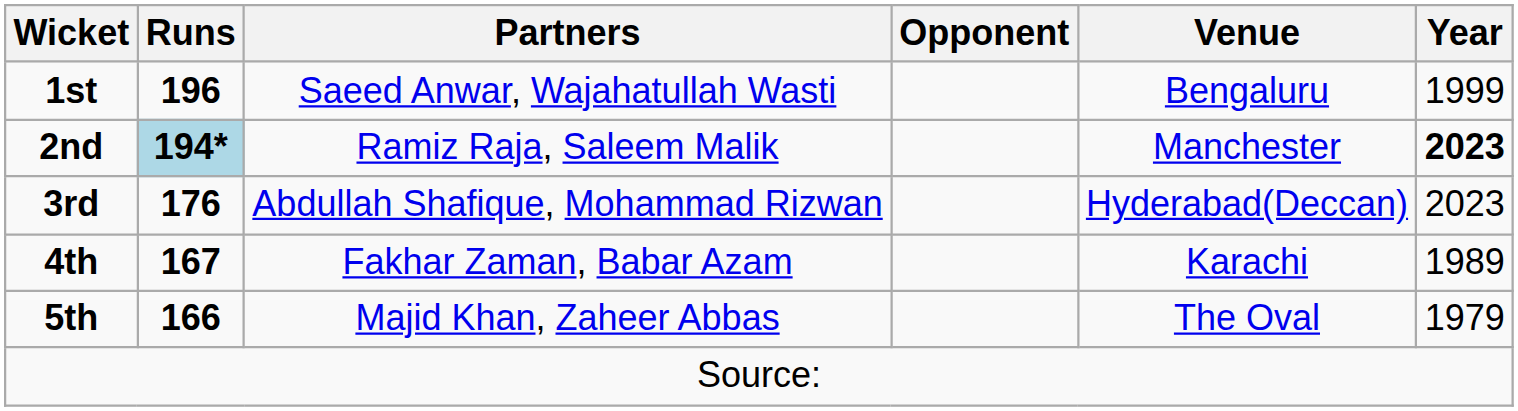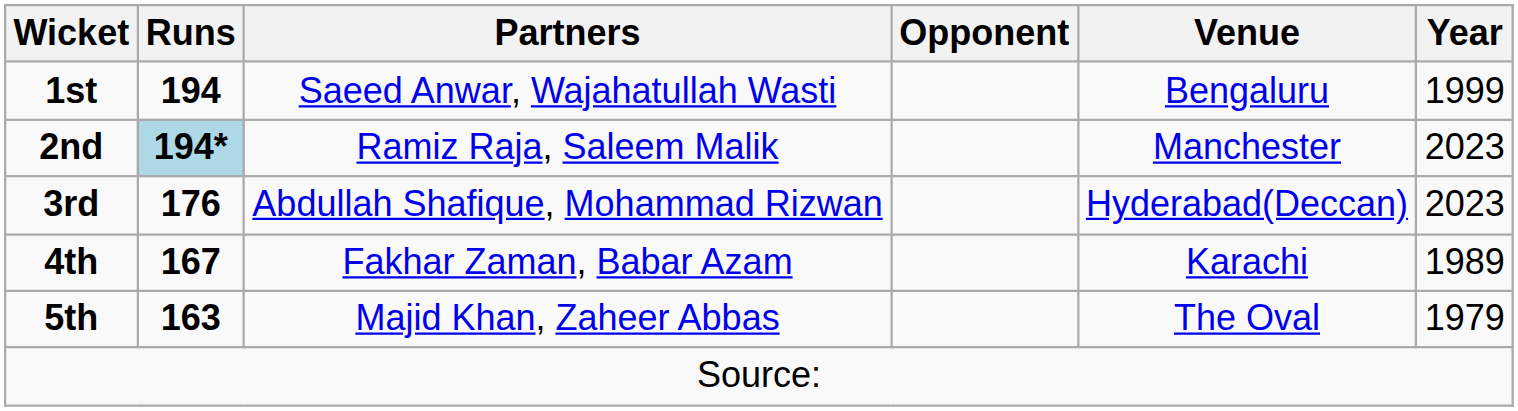1st | Runs: 196 -> 194
2nd | Year: bold -> normal
5th | Runs: 166 -> 163
